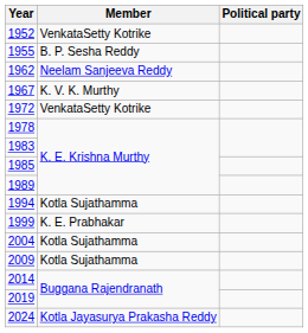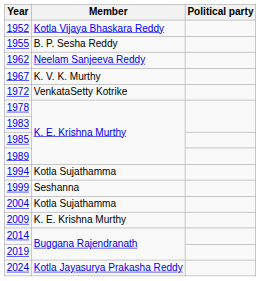1952 | Member: VenkataSetty Kotrike -> Kotla Vijaya Bhaskara Reddy
1999 | Member: K. E. Prabhakar -> Seshanna
2009 | Member: Kotla Sujathamma -> K. E. Krishna Murthy
